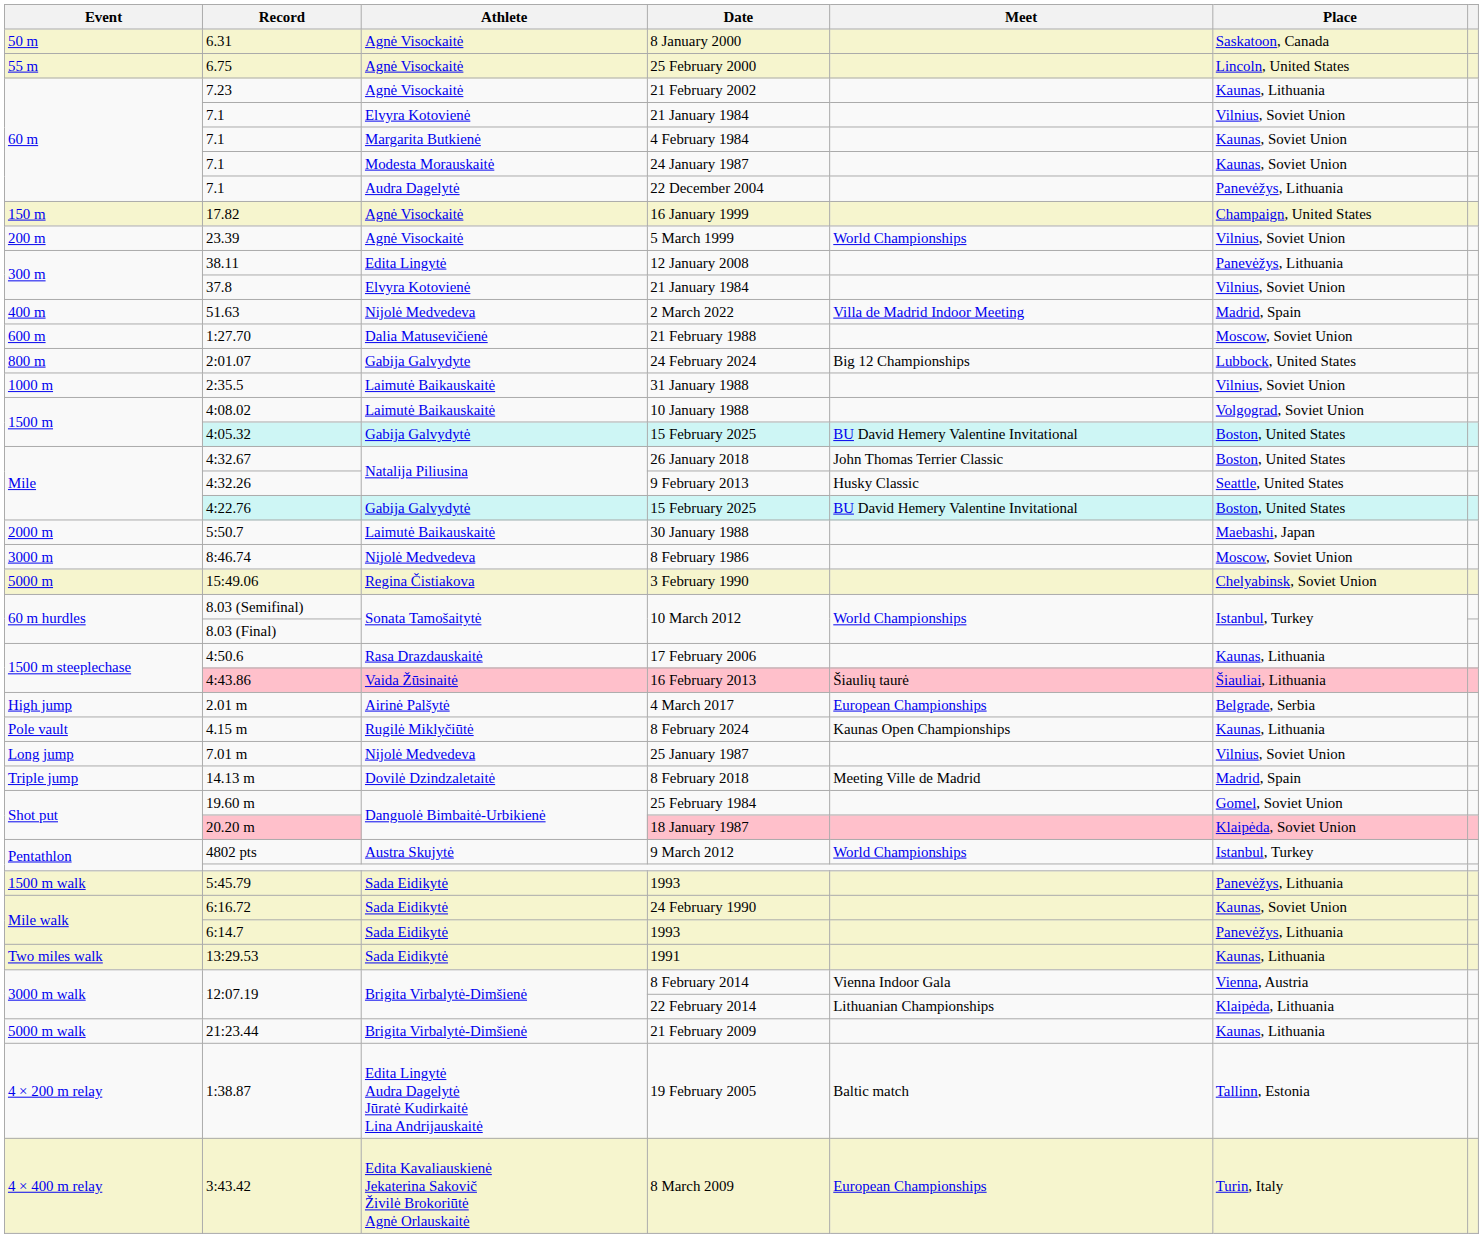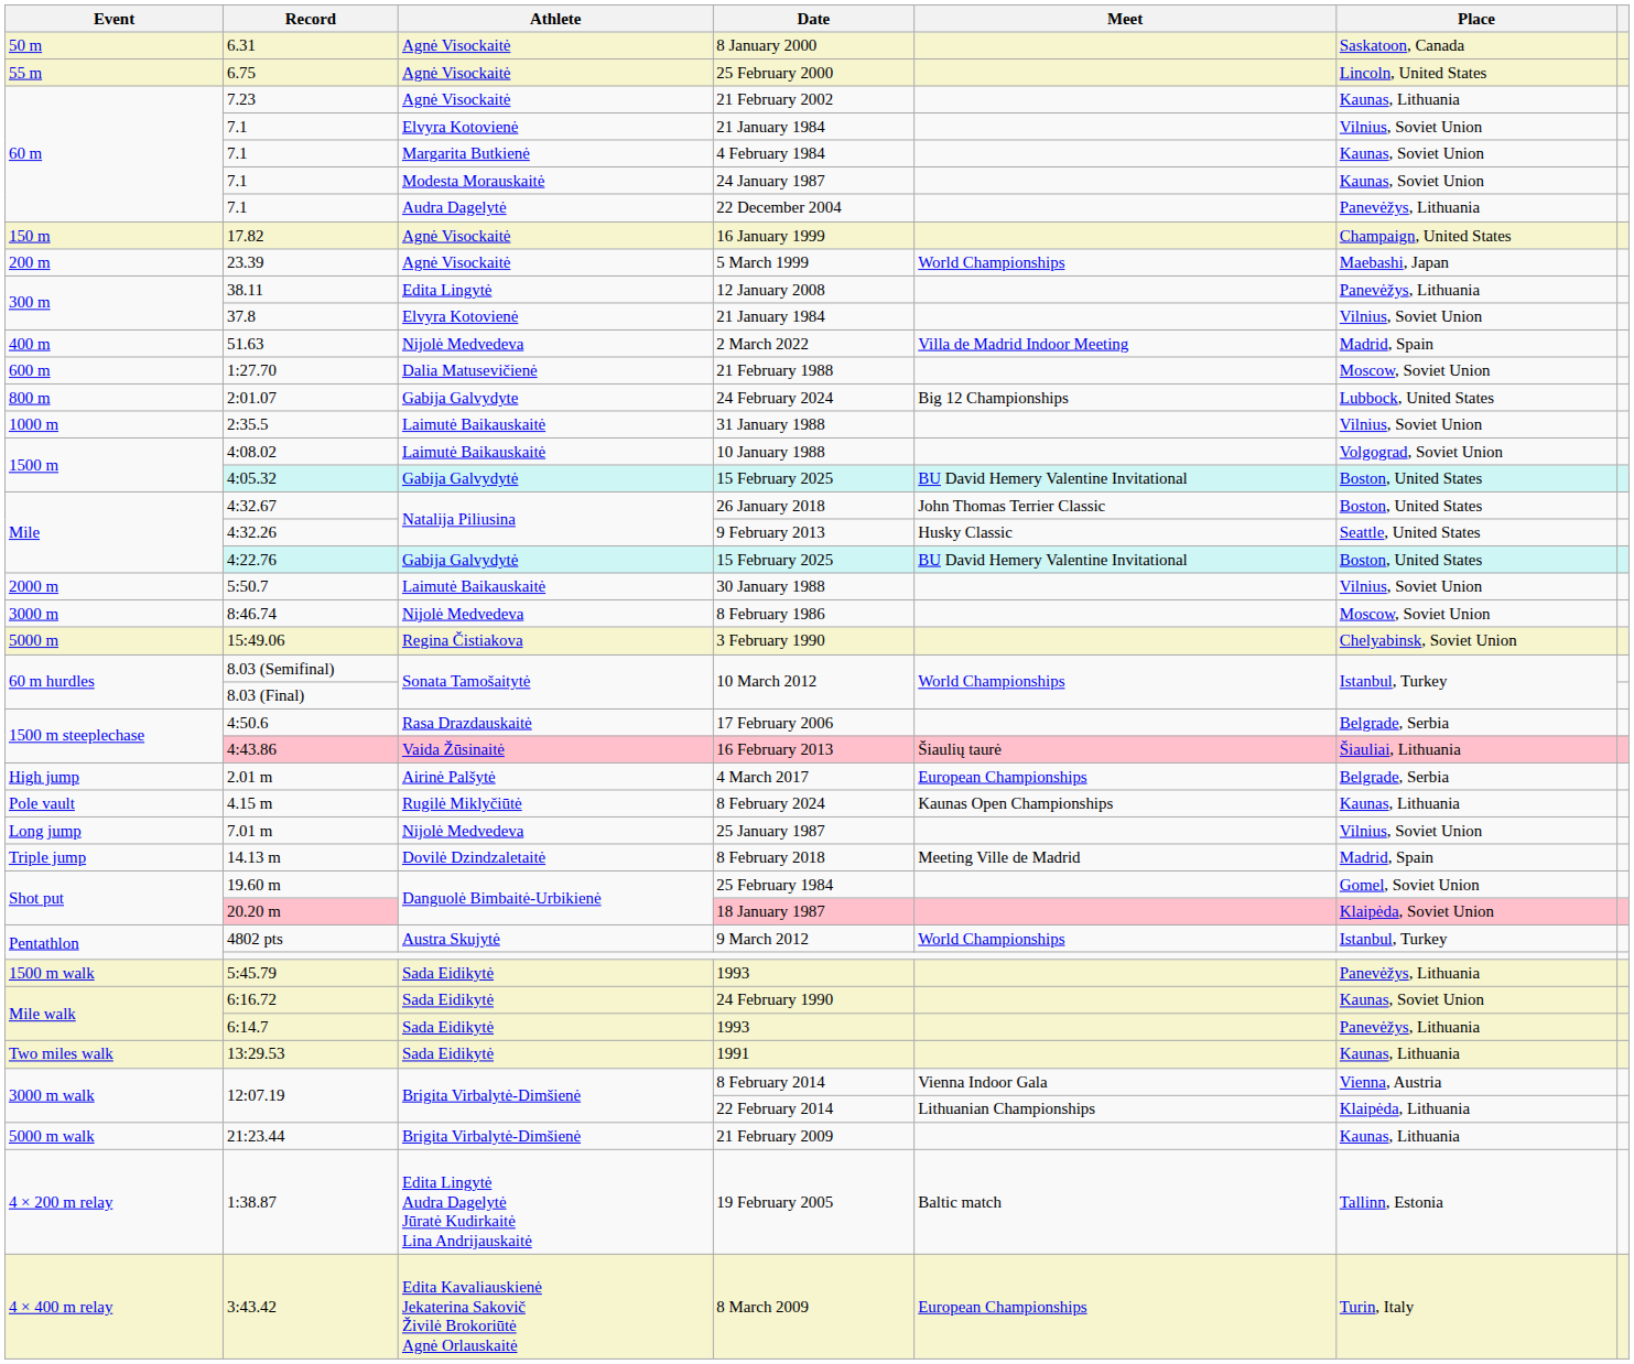5 March 1999 | Place: Vilnius, Soviet Union -> Maebashi, Japan
30 January 1988 | Place: Maebashi, Japan -> Vilnius, Soviet Union
17 February 2006 | Place: Kaunas, Lithuania -> Belgrade, Serbia
